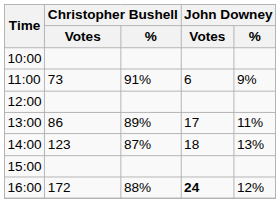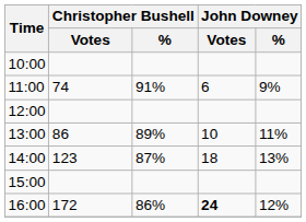11:00 | Christopher Bushell / Votes: 73 -> 74
13:00 | John Downey / Votes: 17 -> 10
16:00 | Christopher Bushell / %: 88% -> 86%
